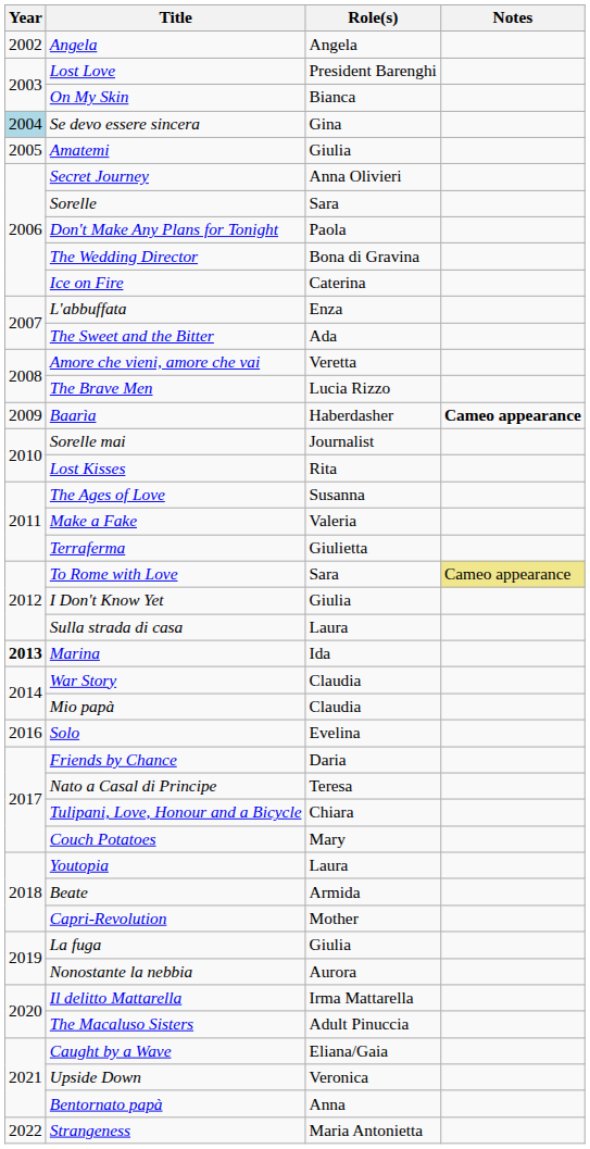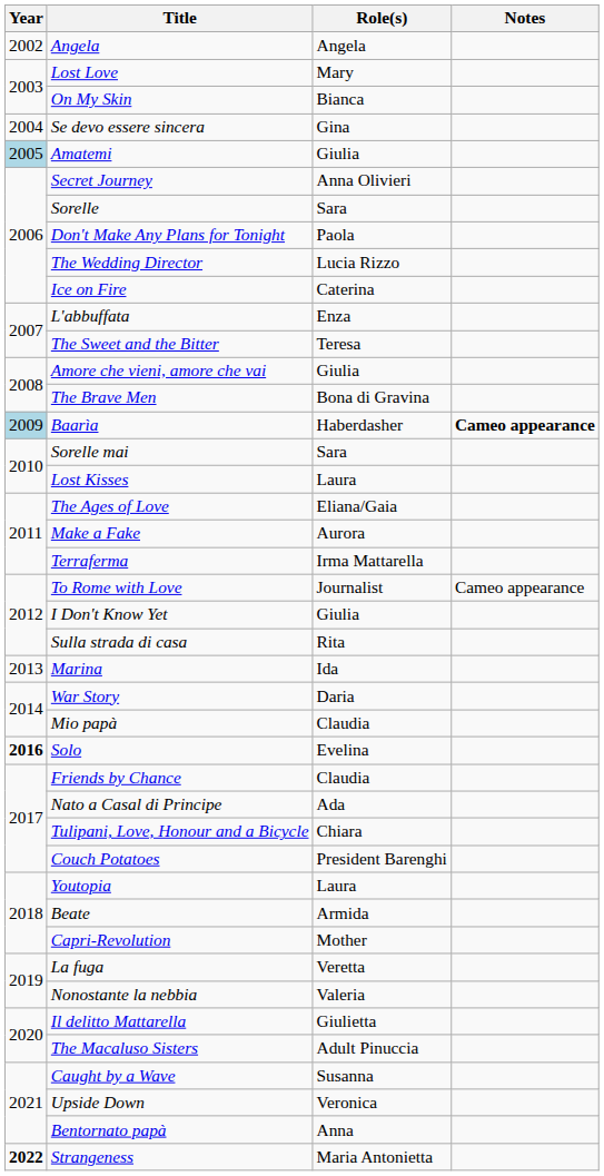Lost Love | Role(s): President Barenghi -> Mary
Se devo essere sincera | Year: lightblue background -> no background
Amatemi | Year: no background -> lightblue background
The Wedding Director | Role(s): Bona di Gravina -> Lucia Rizzo
The Sweet and the Bitter | Role(s): Ada -> Teresa
Amore che vieni, amore che vai | Role(s): Veretta -> Giulia
The Brave Men | Role(s): Lucia Rizzo -> Bona di Gravina
Baarìa | Year: no background -> lightblue background
Sorelle mai | Role(s): Journalist -> Sara
Lost Kisses | Role(s): Rita -> Laura
The Ages of Love | Role(s): Susanna -> Eliana/Gaia
Make a Fake | Role(s): Valeria -> Aurora
Terraferma | Role(s): Giulietta -> Irma Mattarella
To Rome with Love | Role(s): Sara -> Journalist
To Rome with Love | Notes: khaki background -> no background
Sulla strada di casa | Role(s): Laura -> Rita
Marina | Year: bold -> normal
War Story | Role(s): Claudia -> Daria
Solo | Year: normal -> bold
Friends by Chance | Role(s): Daria -> Claudia
Nato a Casal di Principe | Role(s): Teresa -> Ada
Couch Potatoes | Role(s): Mary -> President Barenghi
La fuga | Role(s): Giulia -> Veretta
Nonostante la nebbia | Role(s): Aurora -> Valeria
Il delitto Mattarella | Role(s): Irma Mattarella -> Giulietta
Caught by a Wave | Role(s): Eliana/Gaia -> Susanna
Strangeness | Year: normal -> bold
